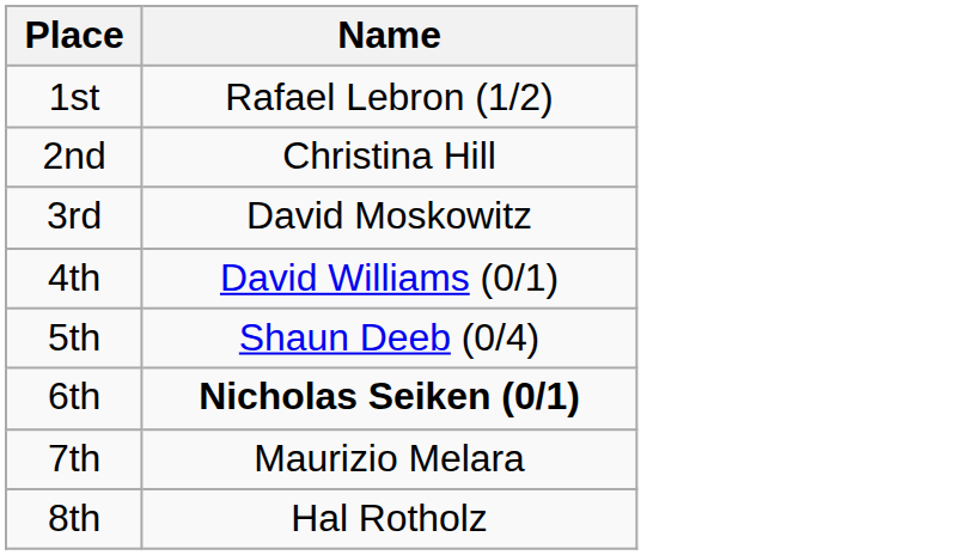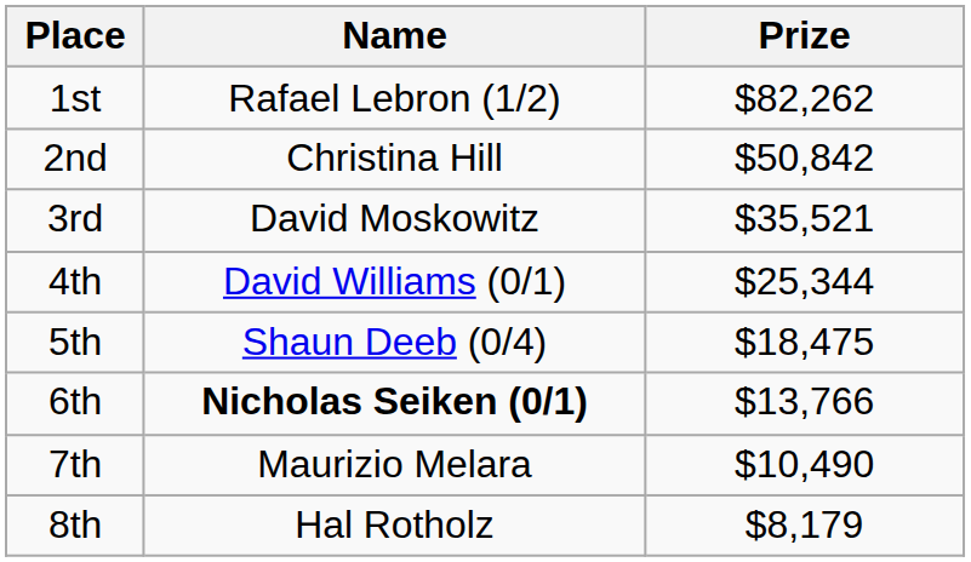+ column: Prize | $82,262 | $50,842 | $35,521 | $25,344 | $18,475 | $13,766 | $10,490 | $8,179
